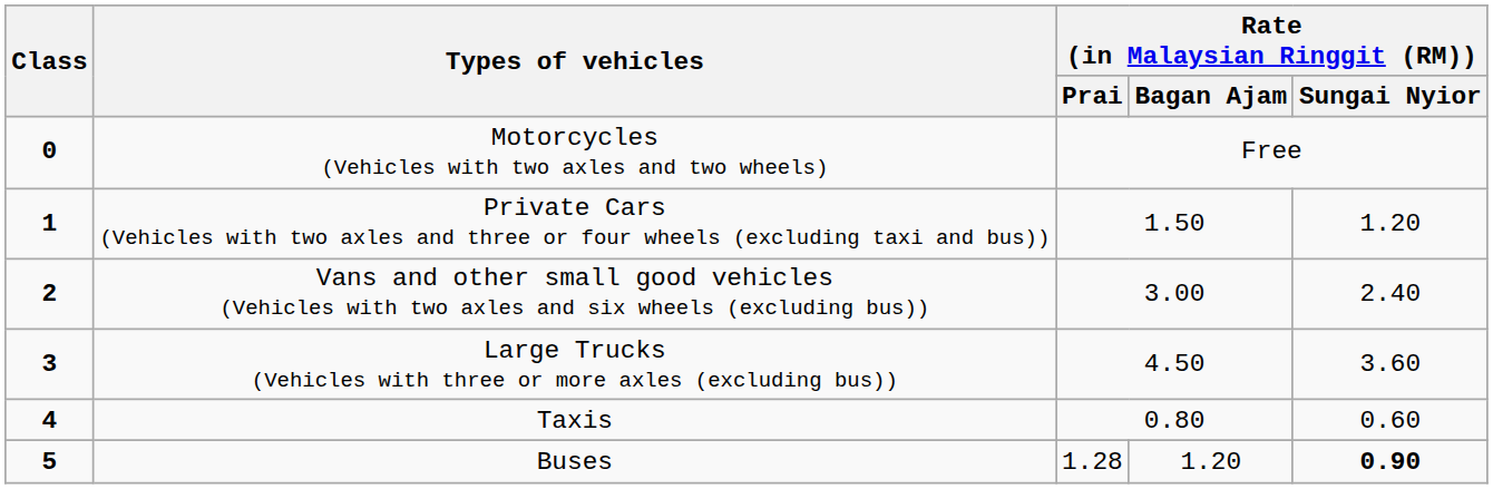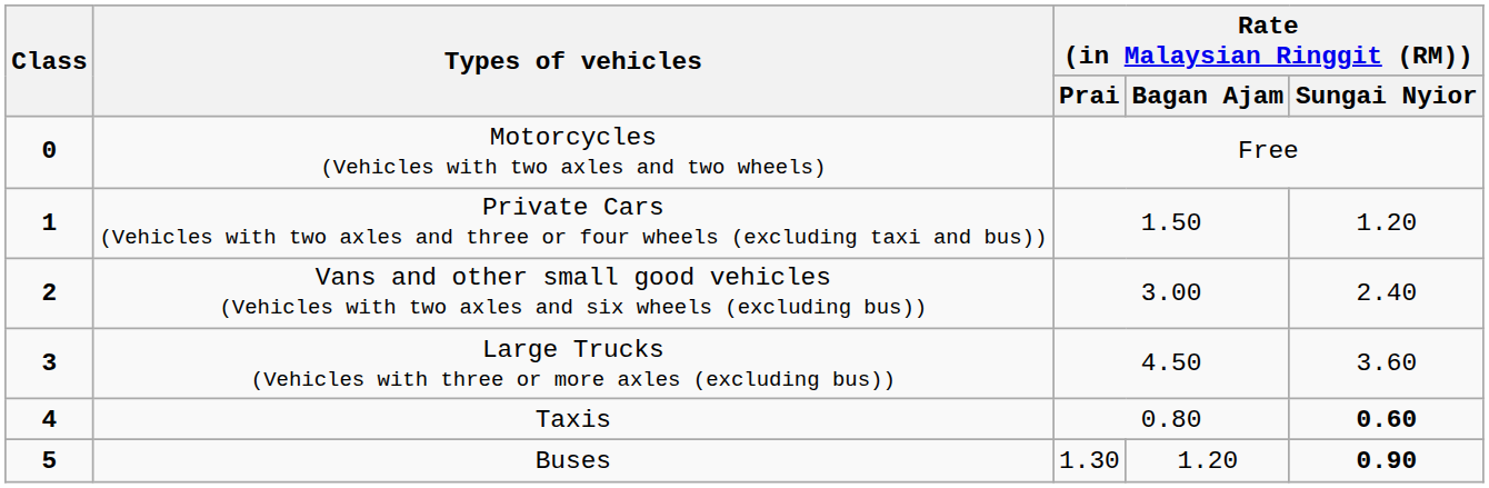Taxis | Rate (in Malaysian Ringgit (RM)) / Sungai Nyior: normal -> bold
Buses | Rate (in Malaysian Ringgit (RM)) / Prai: 1.28 -> 1.30
